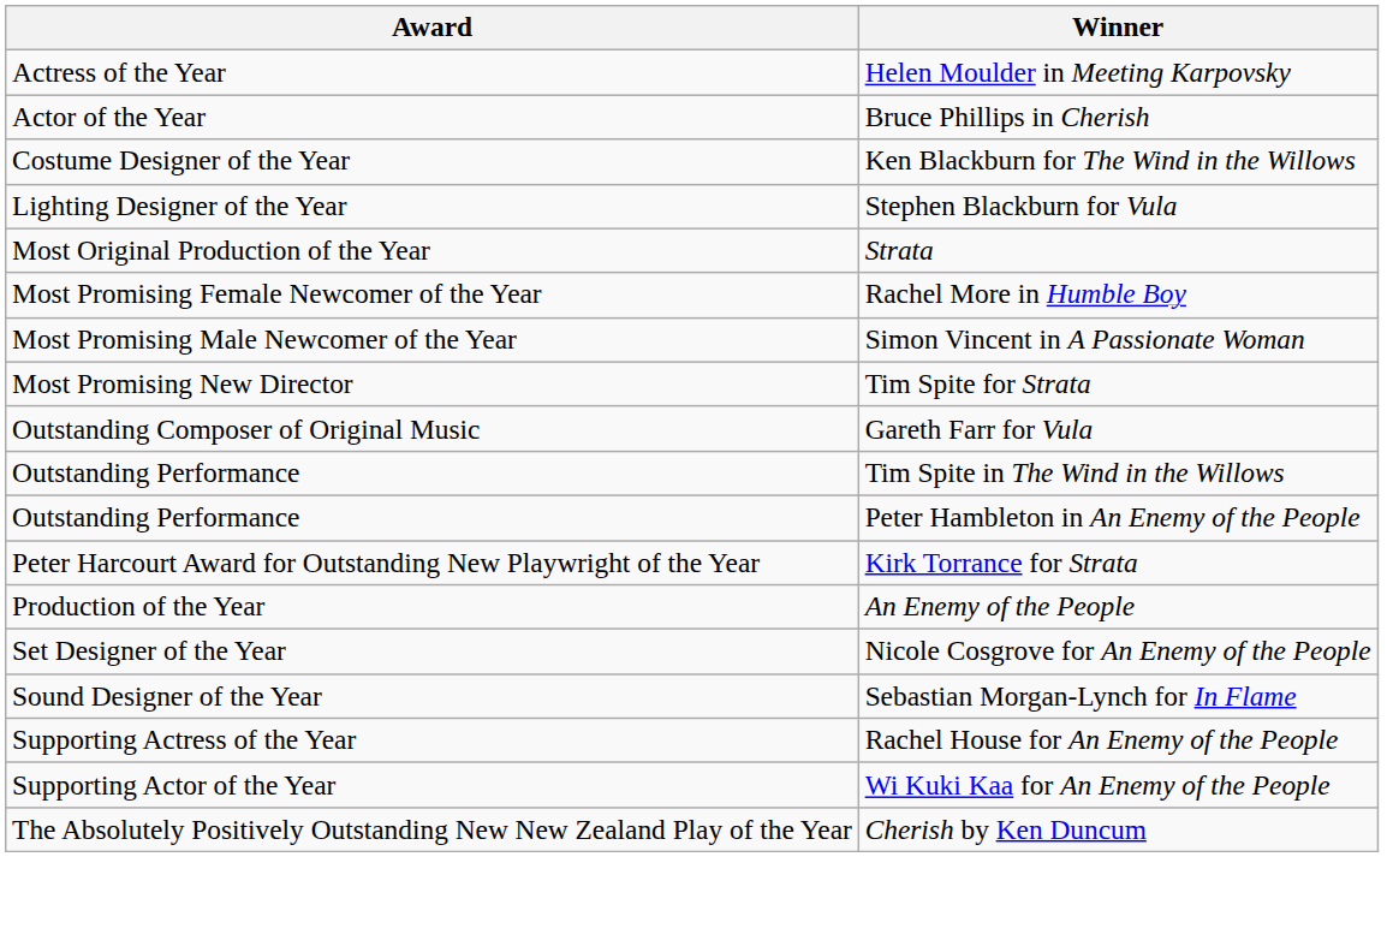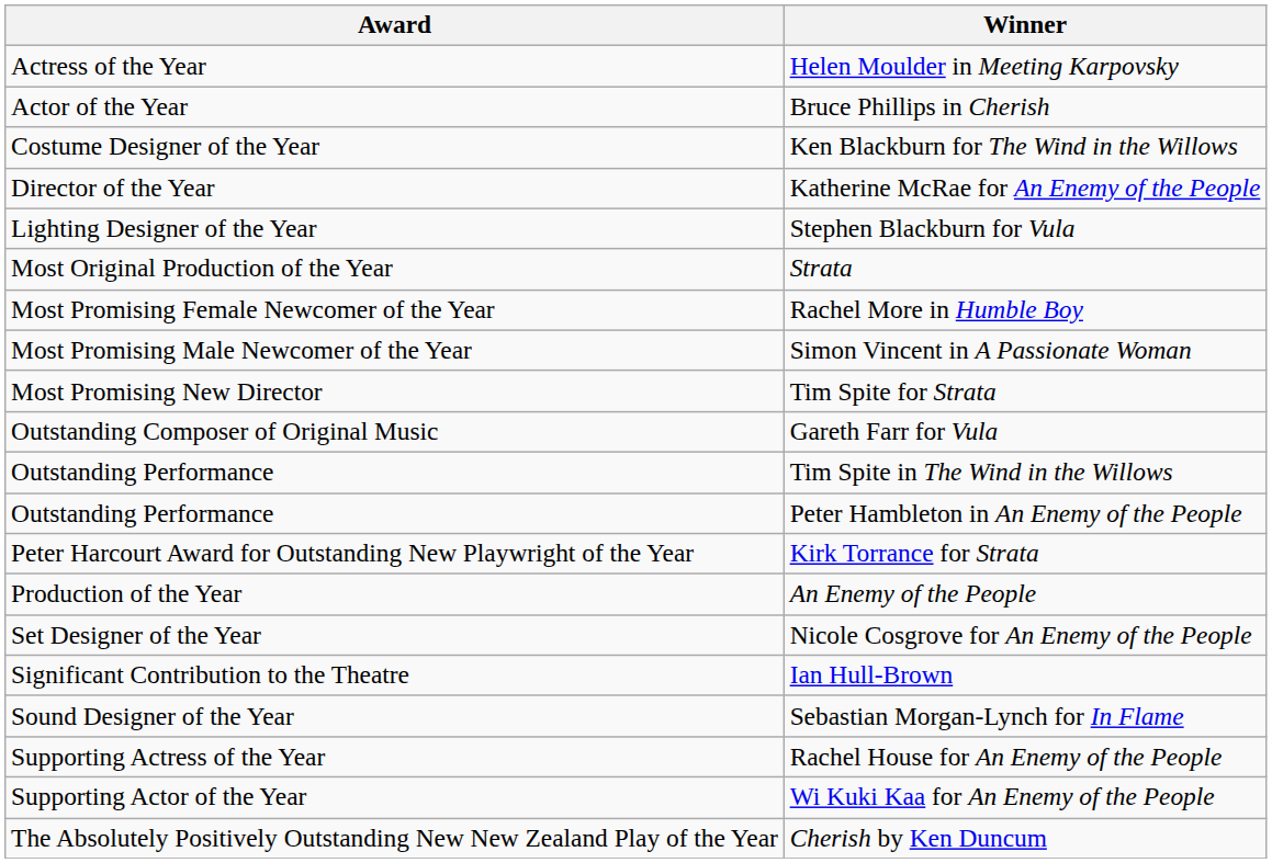+ row: Director of the Year | Katherine McRae for An Enemy of the People
+ row: Significant Contribution to the Theatre | Ian Hull-Brown
